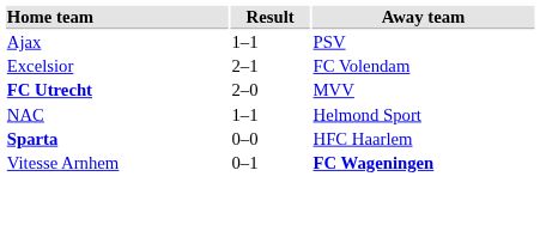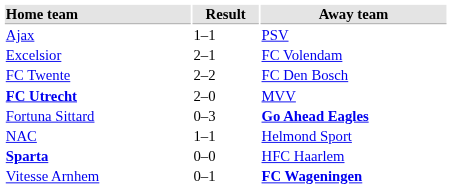+ row: FC Twente | 2–2 | FC Den Bosch
+ row: Fortuna Sittard | 0–3 | Go Ahead Eagles
